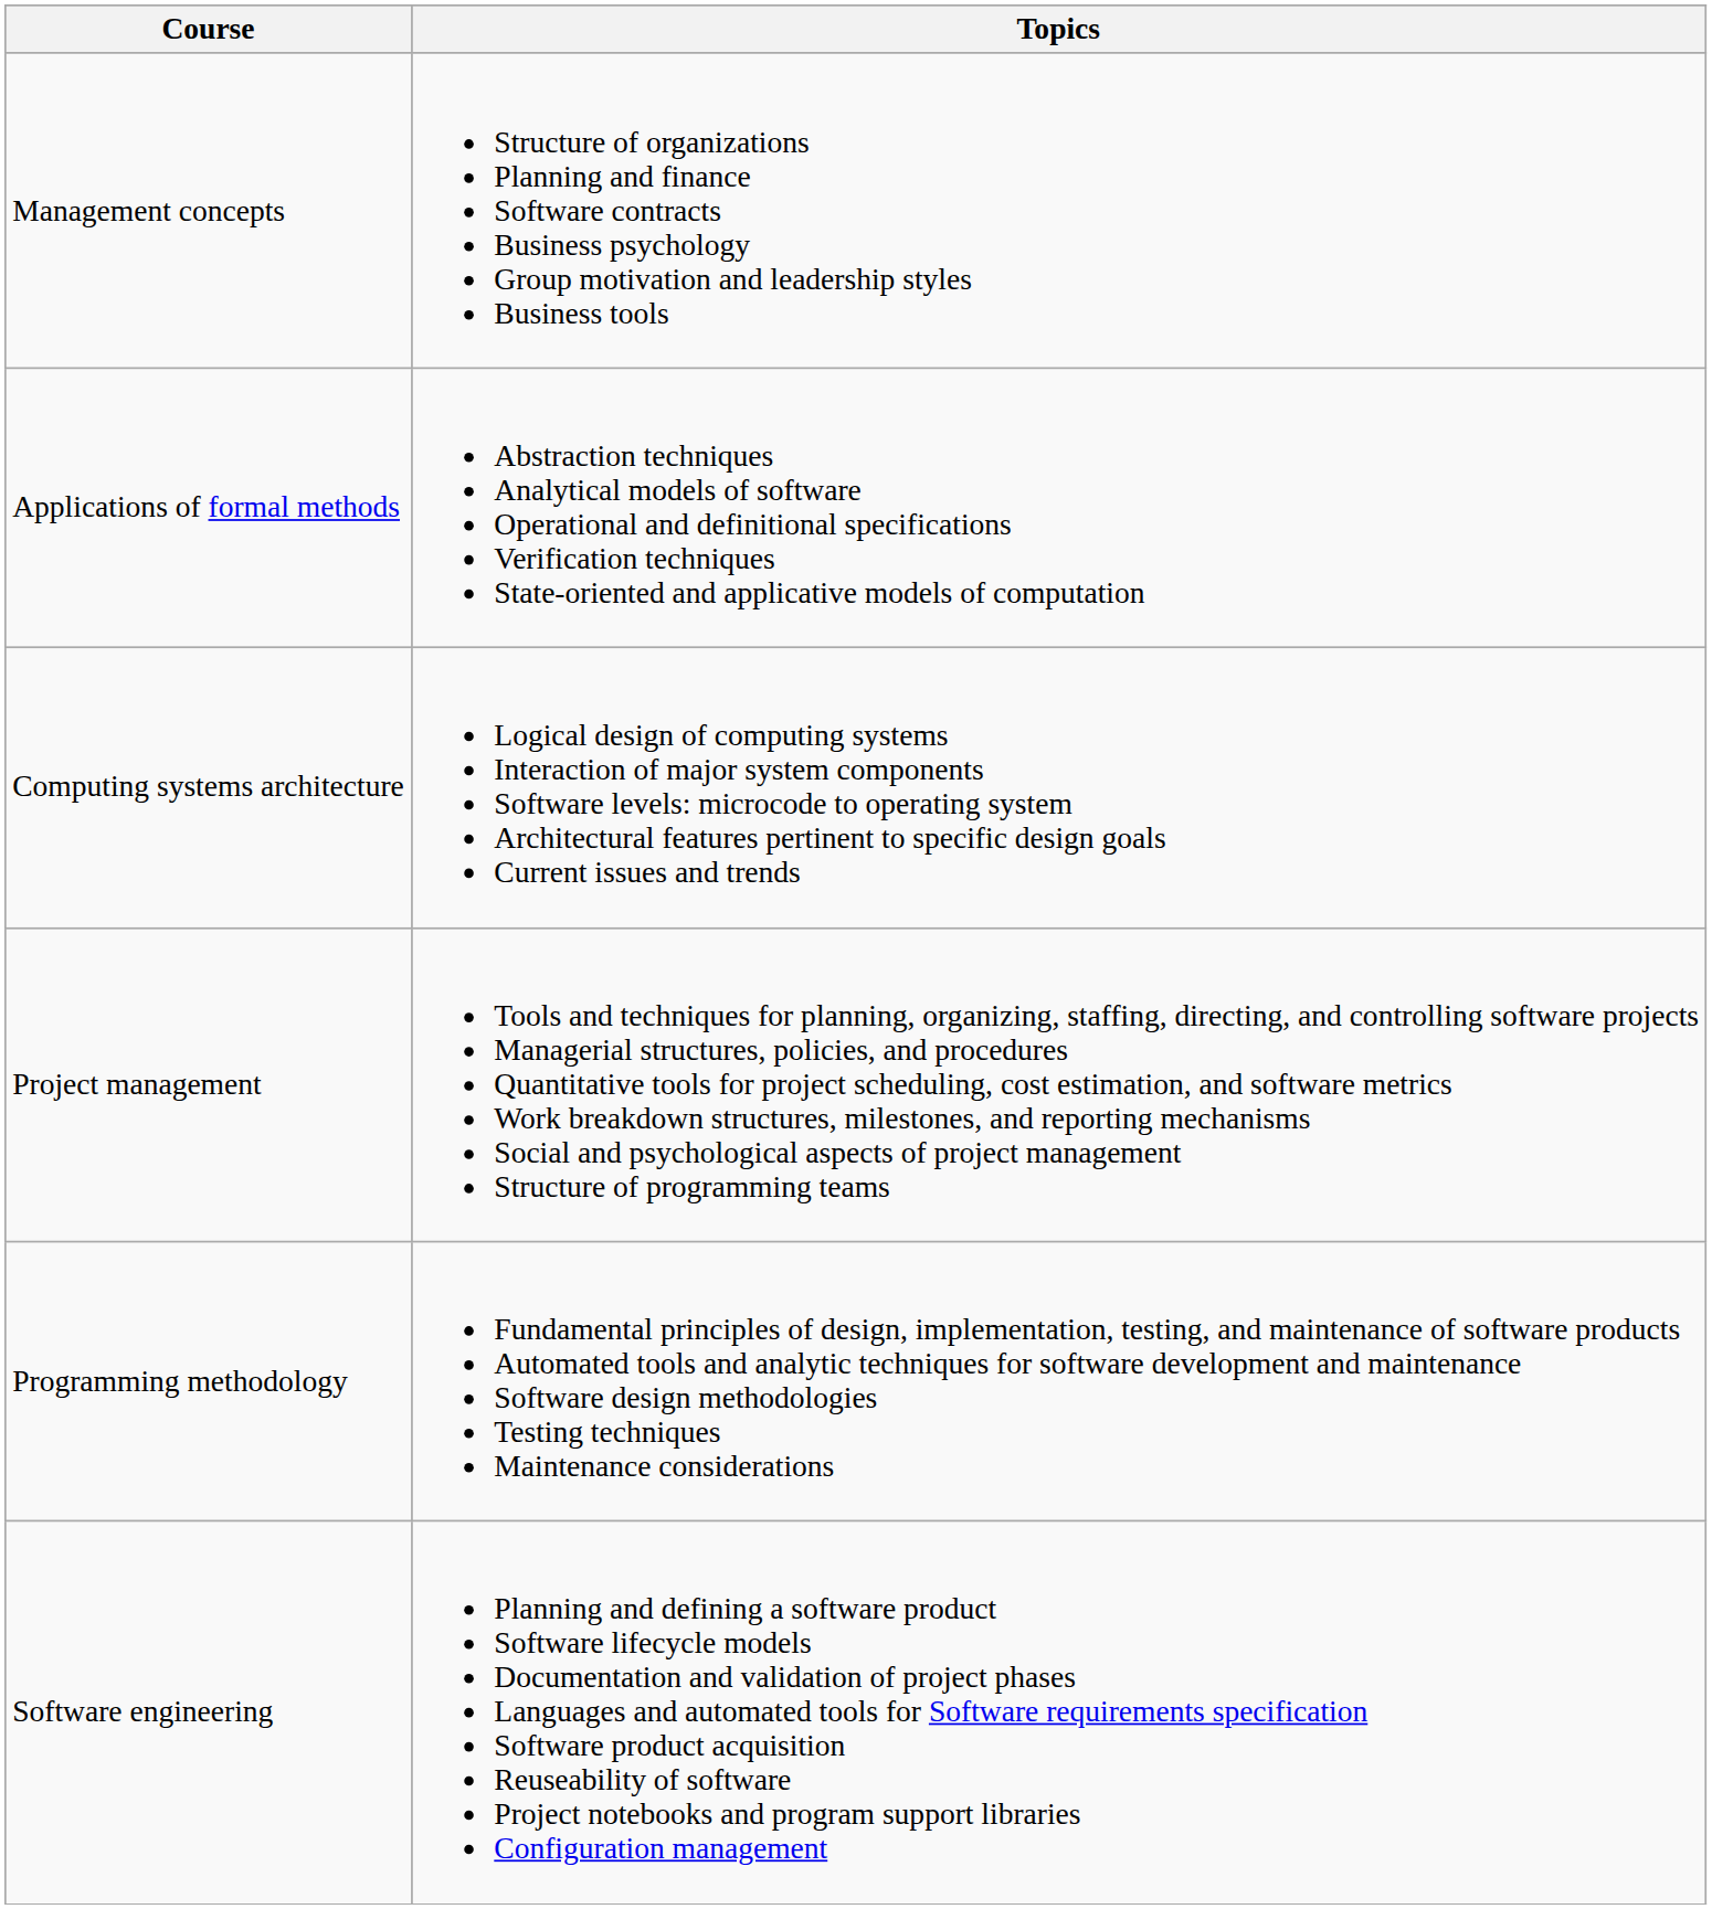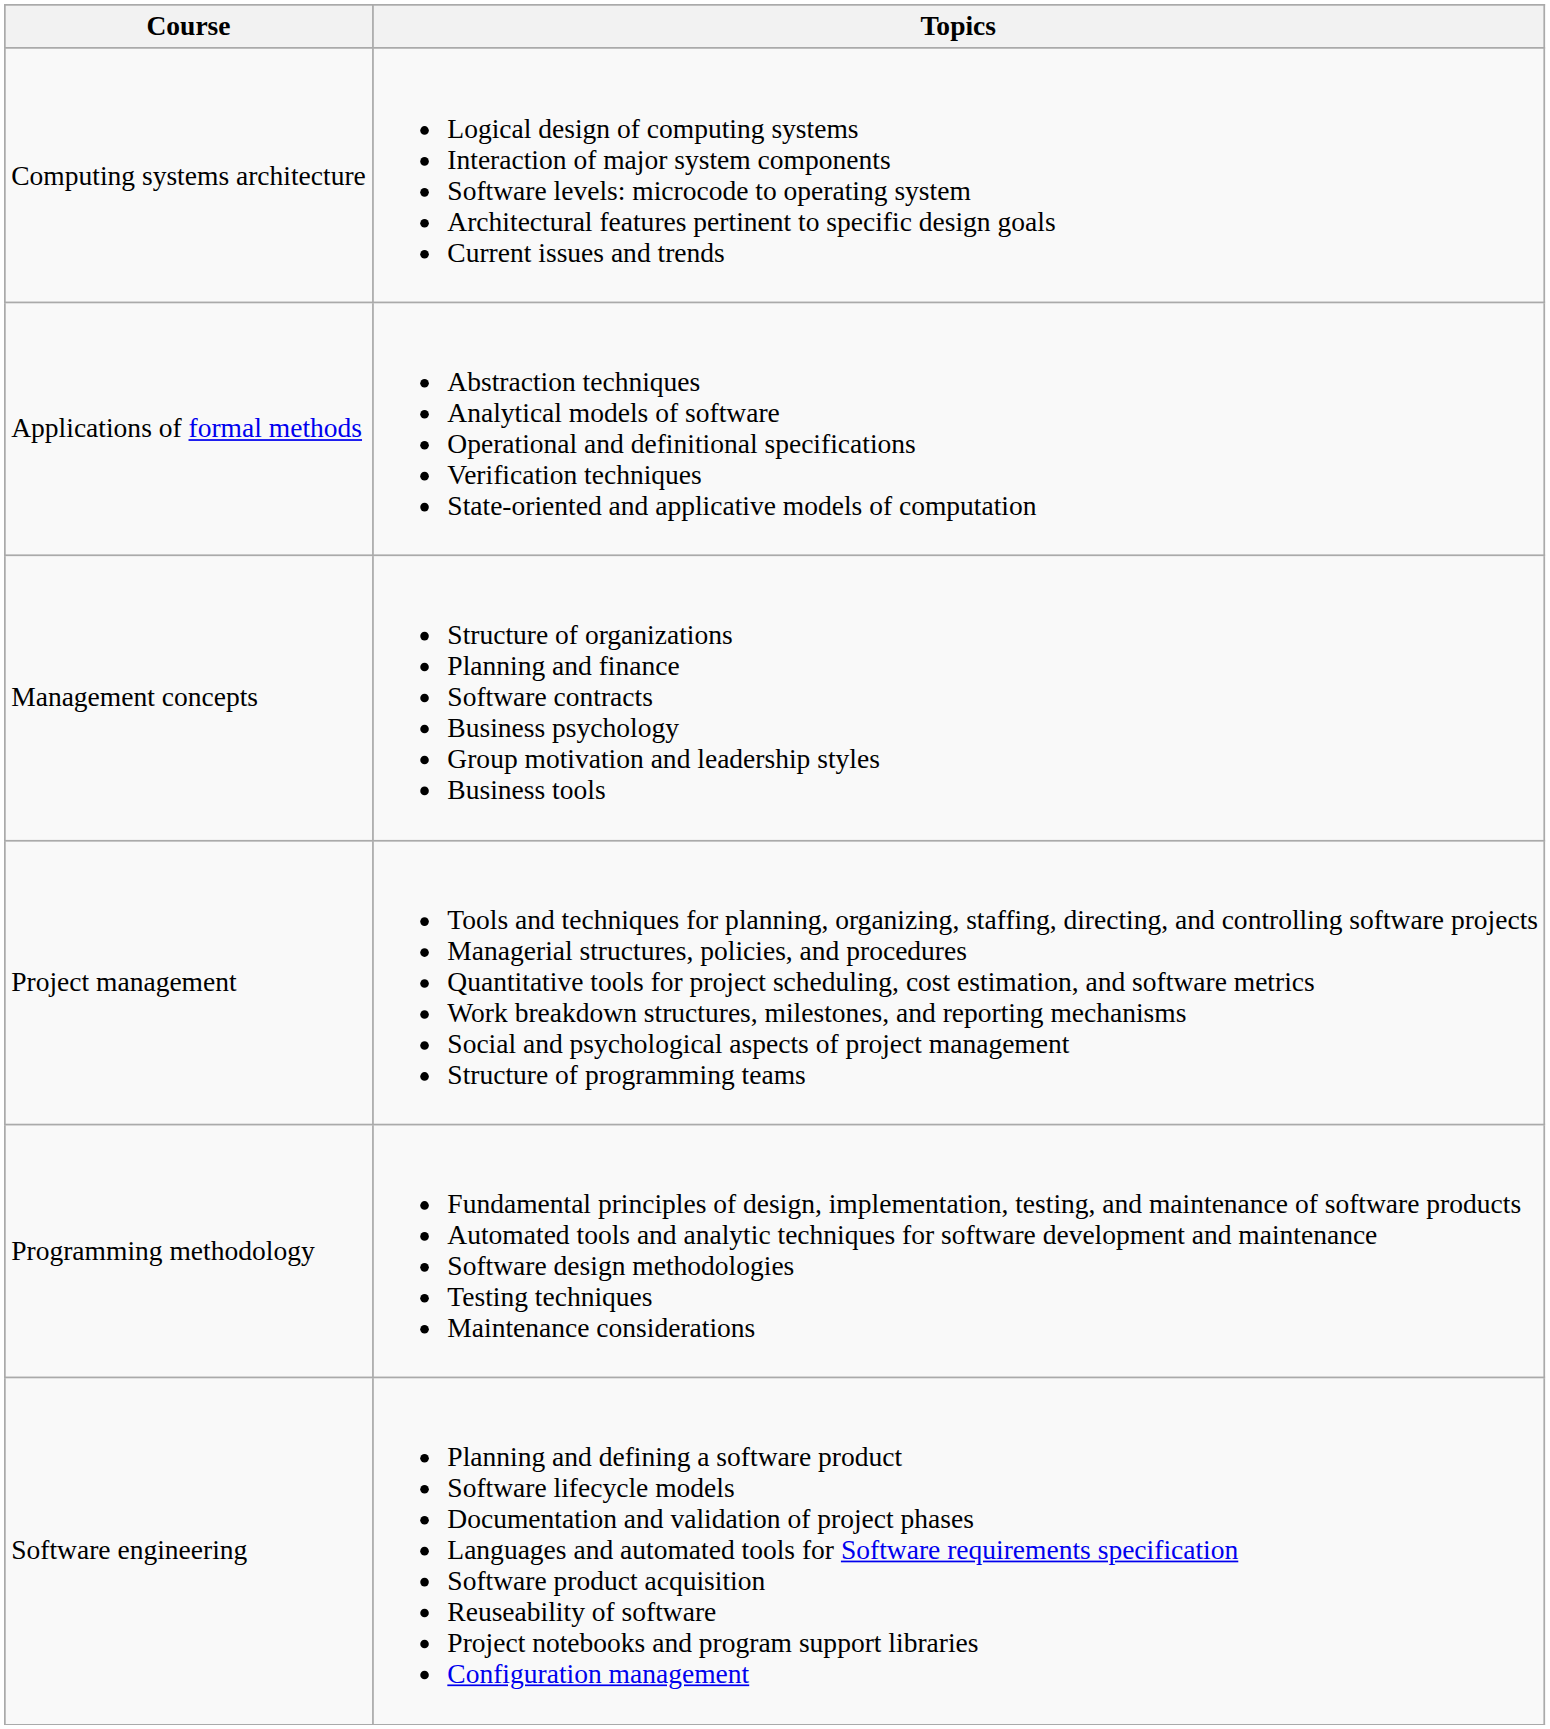rows swapped: Computing systems architecture <-> Management concepts
